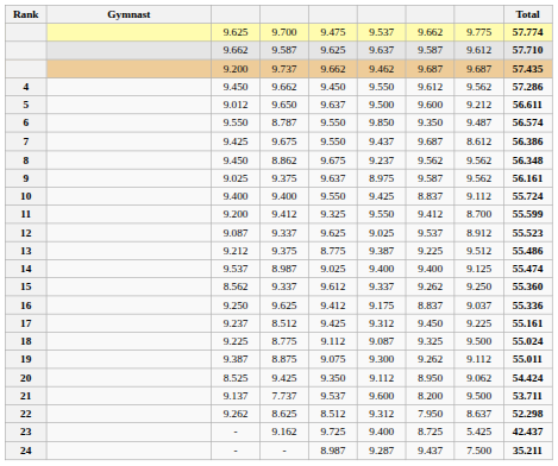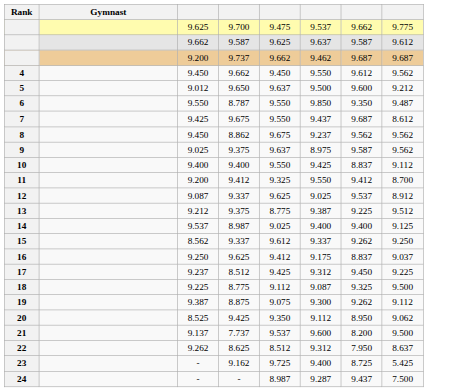- column: Total | 57.774 | 57.710 | 57.435 | 57.286 | 56.611 | 56.574 | 56.386 | 56.348 | 56.161 | 55.724 | 55.599 | 55.523 | 55.486 | 55.474 | 55.360 | 55.336 | 55.161 | 55.024 | 55.011 | 54.424 | 53.711 | 52.298 | 42.437 | 35.211
